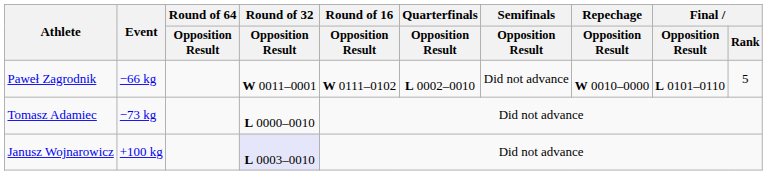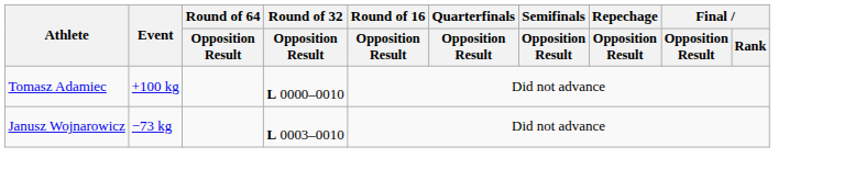- row: Paweł Zagrodnik | −66 kg | W 0011–0001 | W 0111–0102 | L 0002–0010 | Did not advance | W 0010–0000 | L 0101–0110 | 5
Tomasz Adamiec | Event: −73 kg -> +100 kg
Janusz Wojnarowicz | Event: +100 kg -> −73 kg
Janusz Wojnarowicz | Round of 32 / Opposition Result: lavender background -> no background
